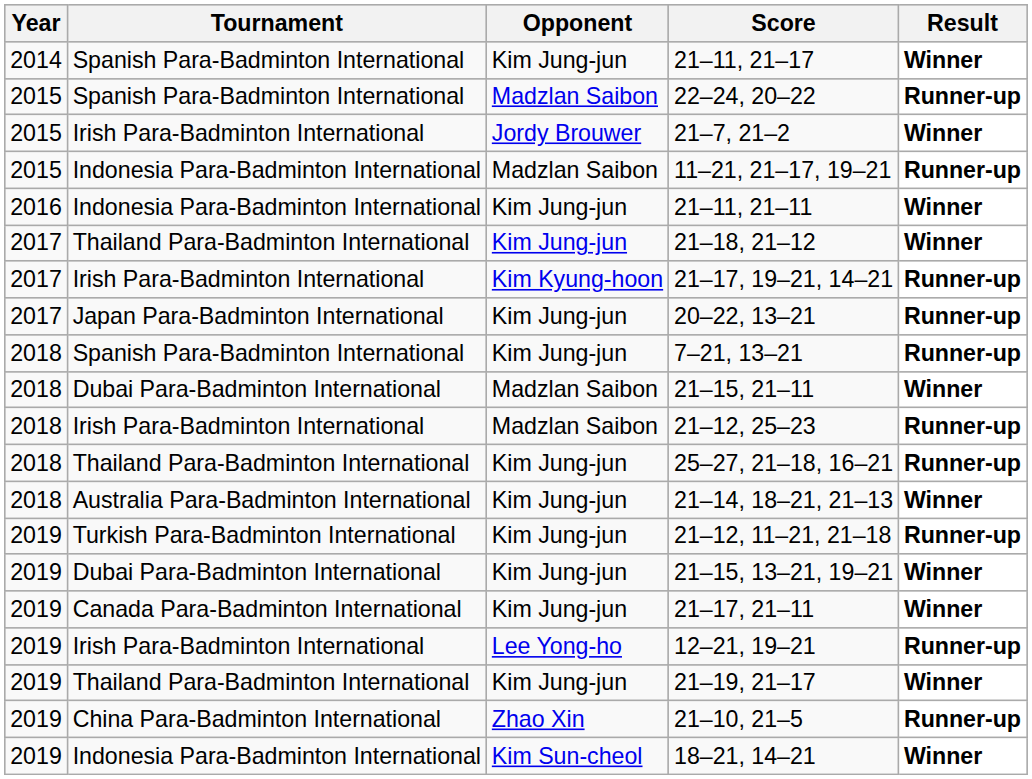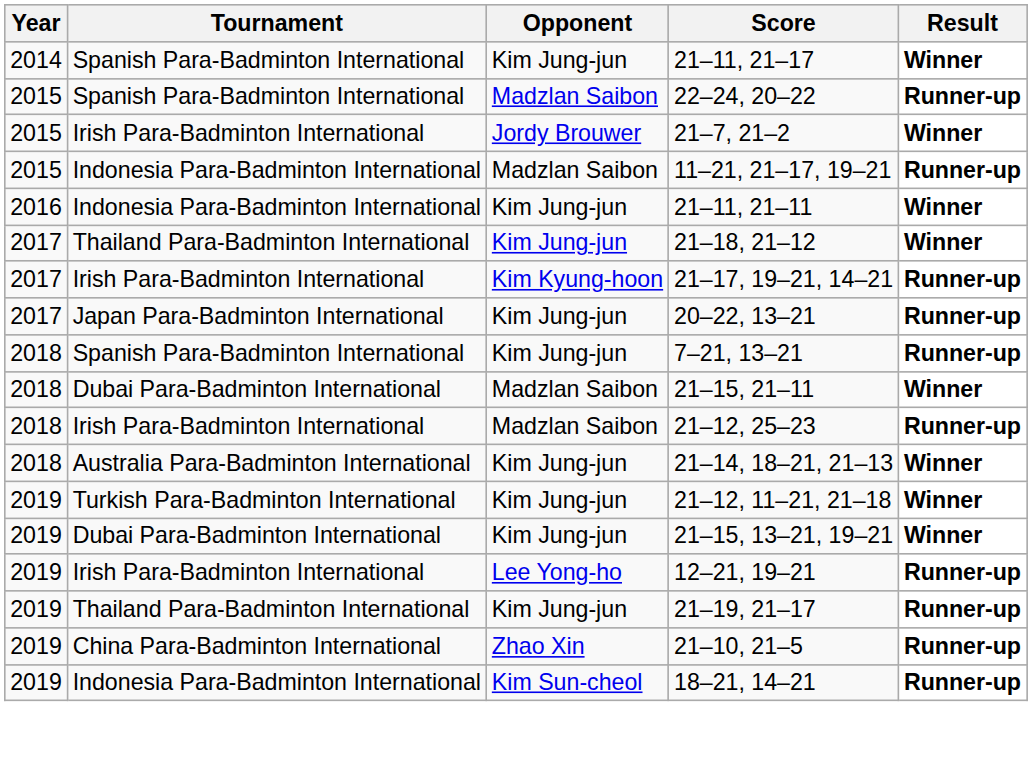- row: 2018 | Thailand Para-Badminton International | Kim Jung-jun | 25–27, 21–18, 16–21 | Runner-up
21–12, 11–21, 21–18 | Result: Runner-up -> Winner
- row: 2019 | Canada Para-Badminton International | Kim Jung-jun | 21–17, 21–11 | Winner
21–19, 21–17 | Result: Winner -> Runner-up
18–21, 14–21 | Result: Winner -> Runner-up
